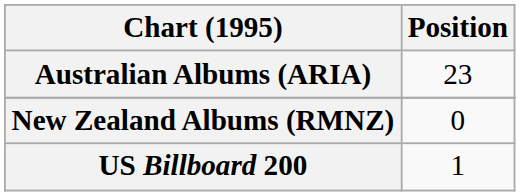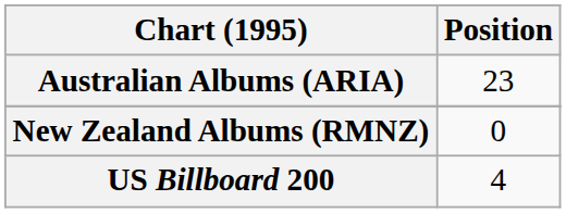US Billboard 200 | Position: 1 -> 4
